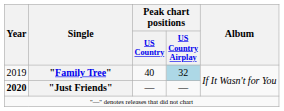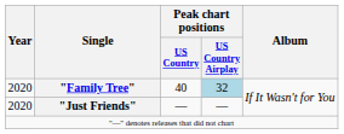"Family Tree" | Year: 2019 -> 2020
"Just Friends" | Year: bold -> normal
